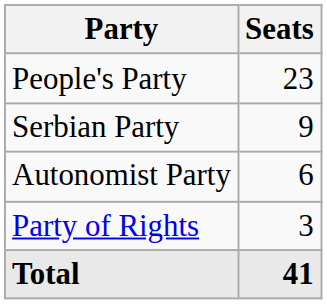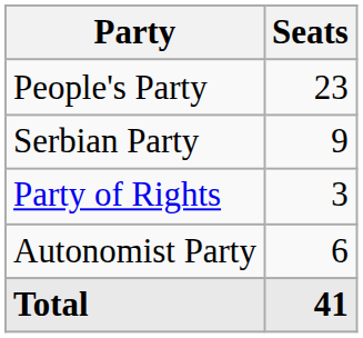rows swapped: Autonomist Party <-> Party of Rights
